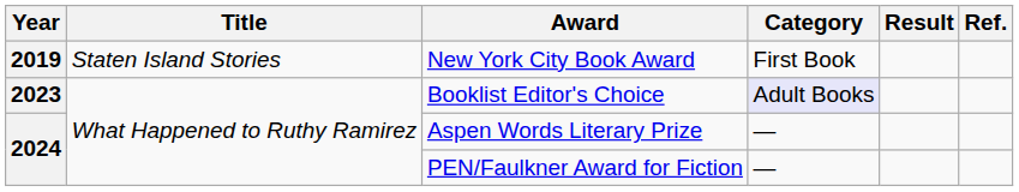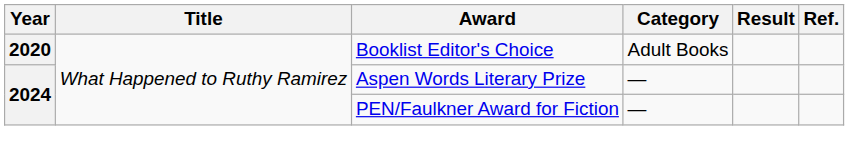- row: 2019 | Staten Island Stories | New York City Book Award | First Book
Booklist Editor's Choice | Year: 2023 -> 2020
Booklist Editor's Choice | Category: lavender background -> no background
